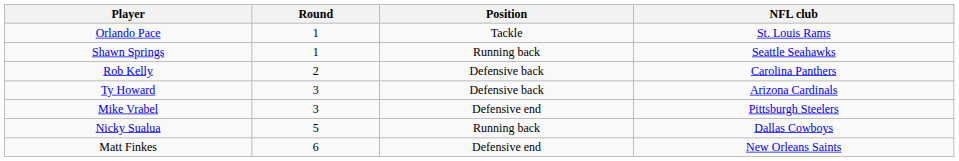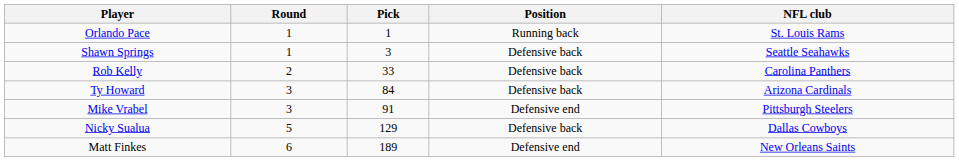+ column: Pick | 1 | 3 | 33 | 84 | 91 | 129 | 189
Orlando Pace | Position: Tackle -> Running back
Shawn Springs | Position: Running back -> Defensive back
Nicky Sualua | Position: Running back -> Defensive back
